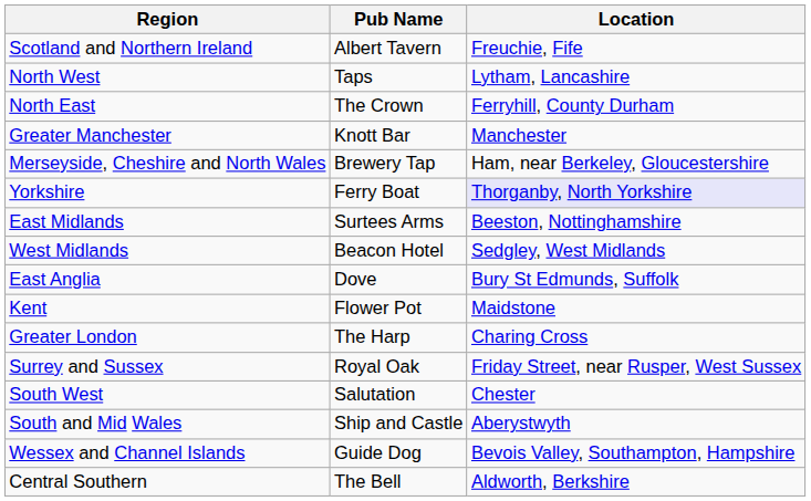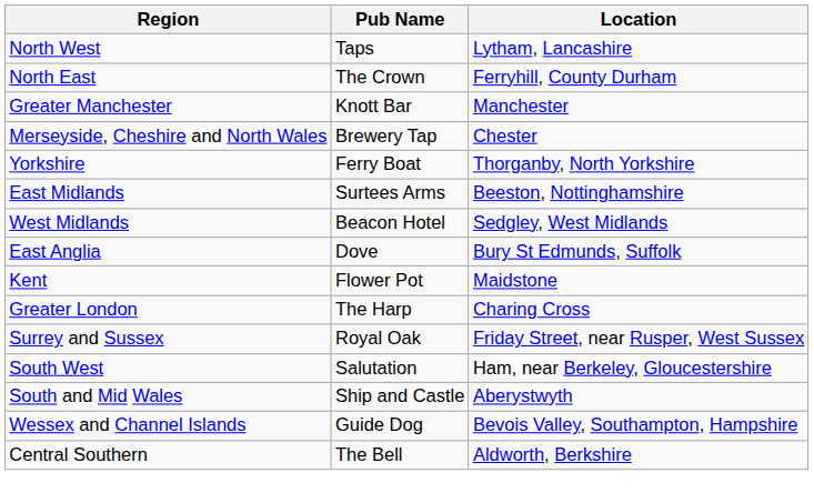- row: Scotland and Northern Ireland | Albert Tavern | Freuchie, Fife
Merseyside, Cheshire and North Wales | Location: Ham, near Berkeley, Gloucestershire -> Chester
Yorkshire | Location: lavender background -> no background
South West | Location: Chester -> Ham, near Berkeley, Gloucestershire
